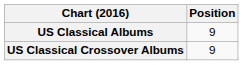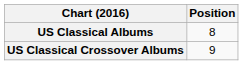US Classical Albums | Position: 9 -> 8
